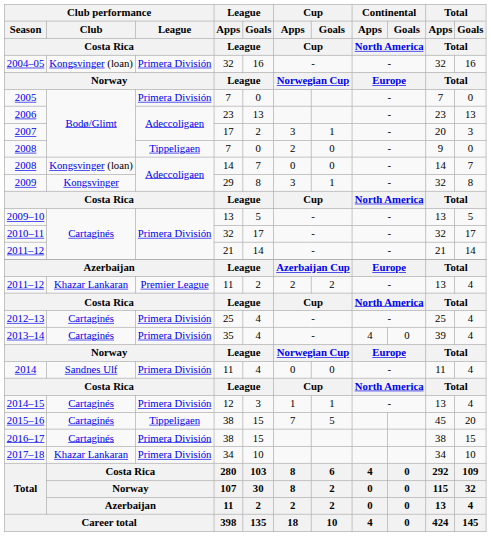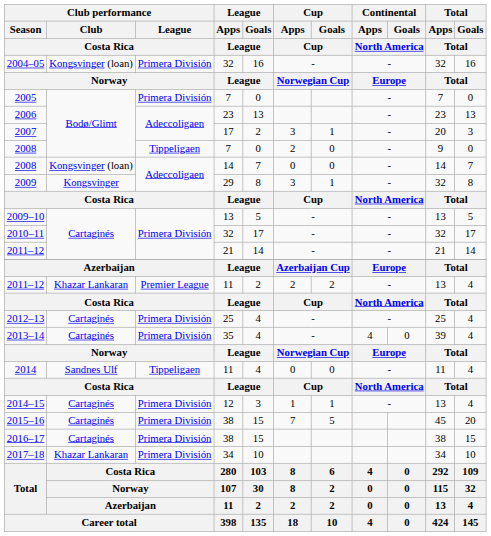2014 | Club performance / League / Costa Rica: Primera División -> Tippeligaen
2015–16 | Club performance / League / Costa Rica: Tippeligaen -> Primera División
